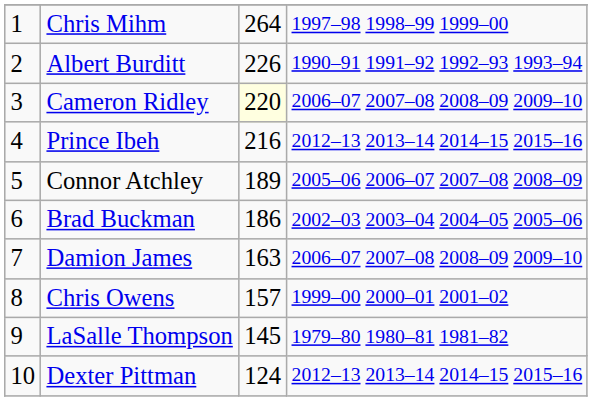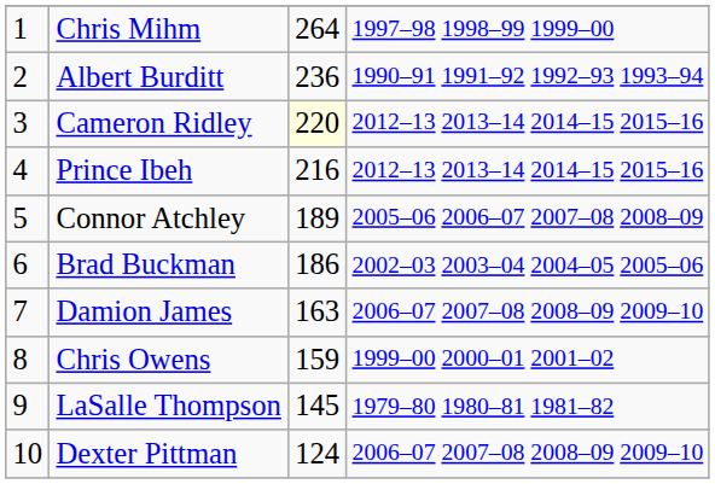Albert Burditt | column 3: 226 -> 236
Cameron Ridley | column 4: 2006–07 2007–08 2008–09 2009–10 -> 2012–13 2013–14 2014–15 2015–16
Chris Owens | column 3: 157 -> 159
Dexter Pittman | column 4: 2012–13 2013–14 2014–15 2015–16 -> 2006–07 2007–08 2008–09 2009–10
